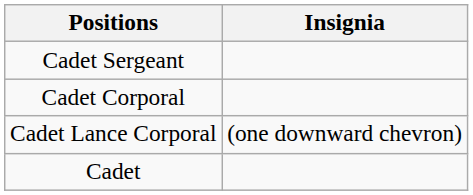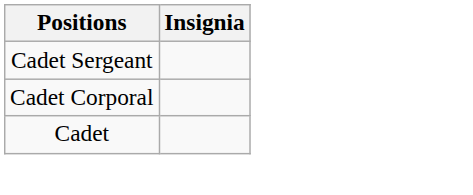- row: Cadet Lance Corporal | (one downward chevron)
